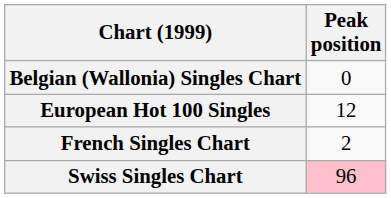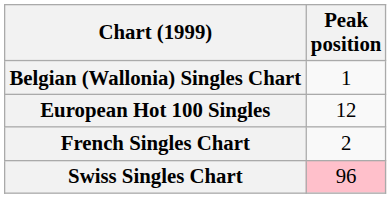Belgian (Wallonia) Singles Chart | Peak position: 0 -> 1
